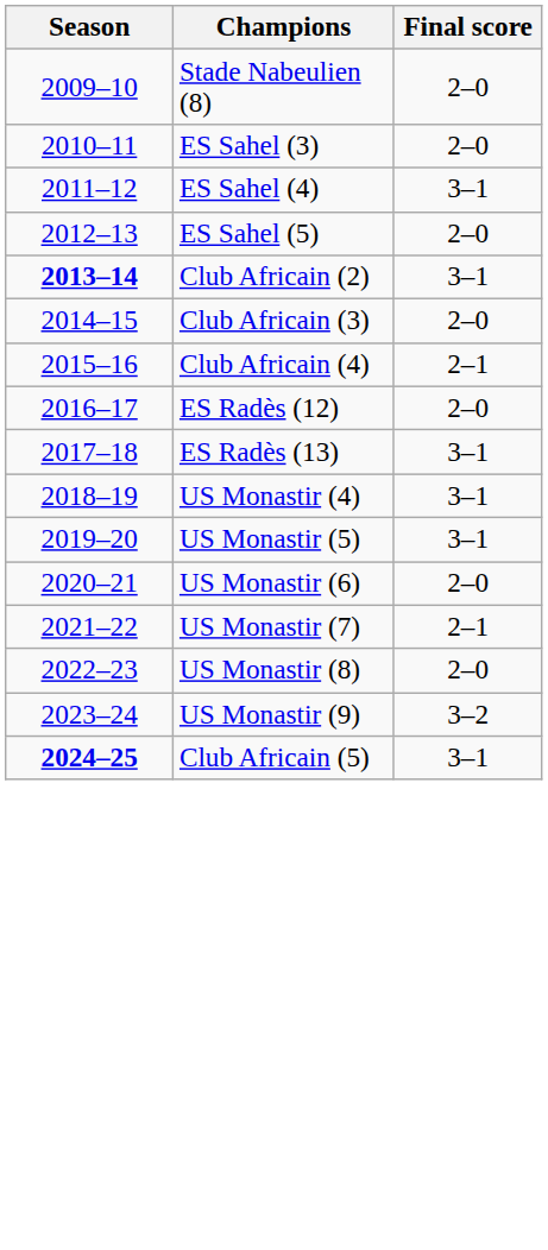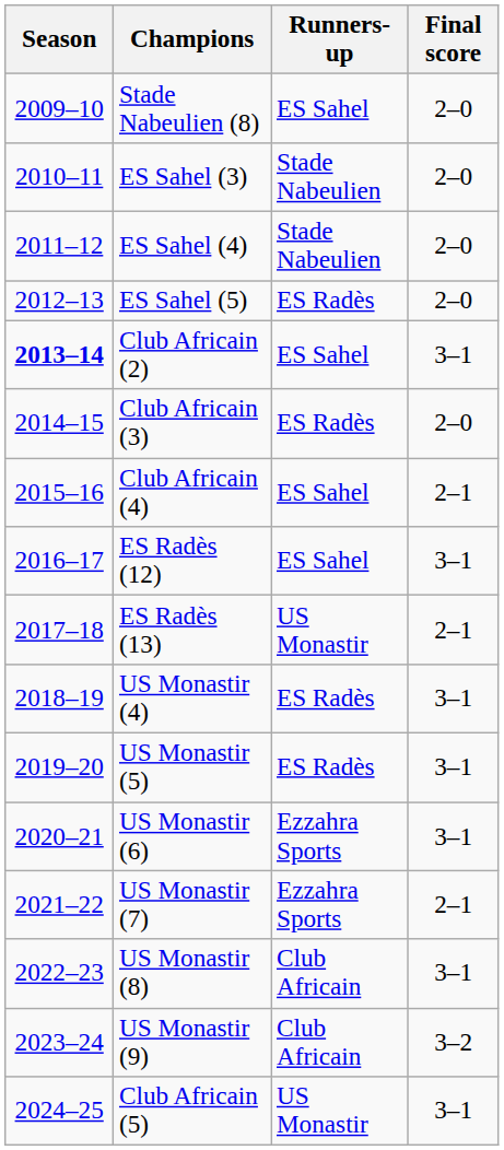+ column: Runners-up | ES Sahel | Stade Nabeulien | Stade Nabeulien | ES Radès | ES Sahel | ES Radès | ES Sahel | ES Sahel | US Monastir | ES Radès | ES Radès | Ezzahra Sports | Ezzahra Sports | Club Africain | Club Africain | US Monastir
ES Sahel (4) | Final score: 3–1 -> 2–0
ES Radès (12) | Final score: 2–0 -> 3–1
ES Radès (13) | Final score: 3–1 -> 2–1
US Monastir (6) | Final score: 2–0 -> 3–1
US Monastir (8) | Final score: 2–0 -> 3–1
Club Africain (5) | Season: bold -> normal
